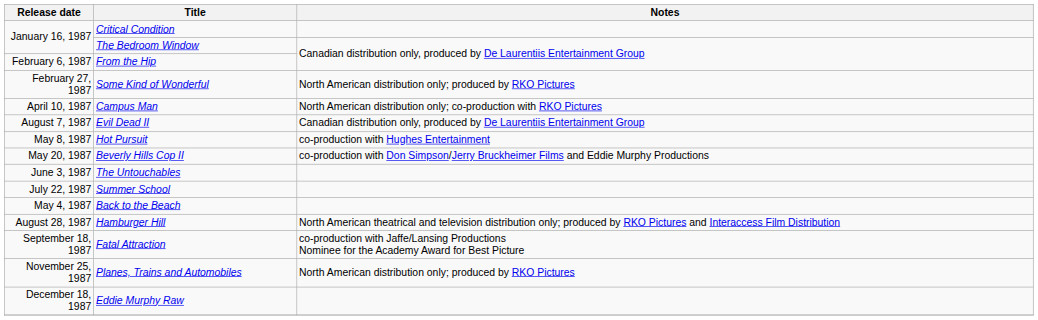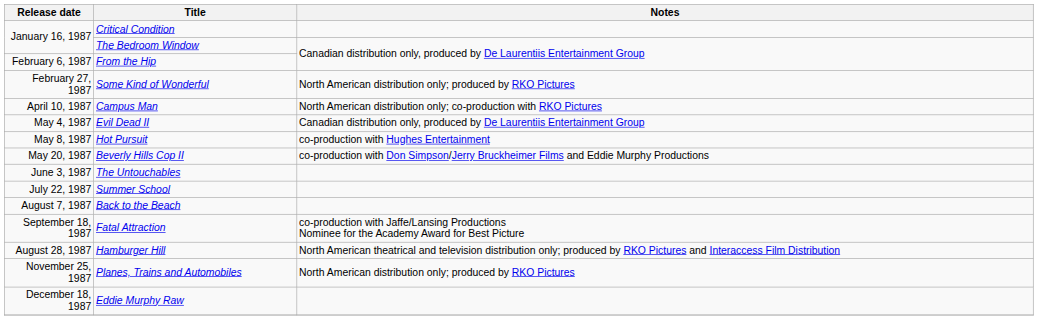Evil Dead II | Release date: August 7, 1987 -> May 4, 1987
Back to the Beach | Release date: May 4, 1987 -> August 7, 1987
rows swapped: Hamburger Hill <-> Fatal Attraction
